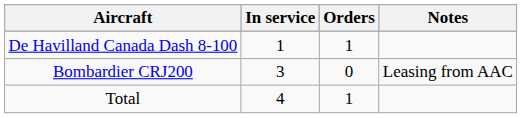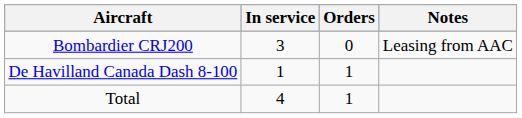rows swapped: Bombardier CRJ200 <-> De Havilland Canada Dash 8-100
